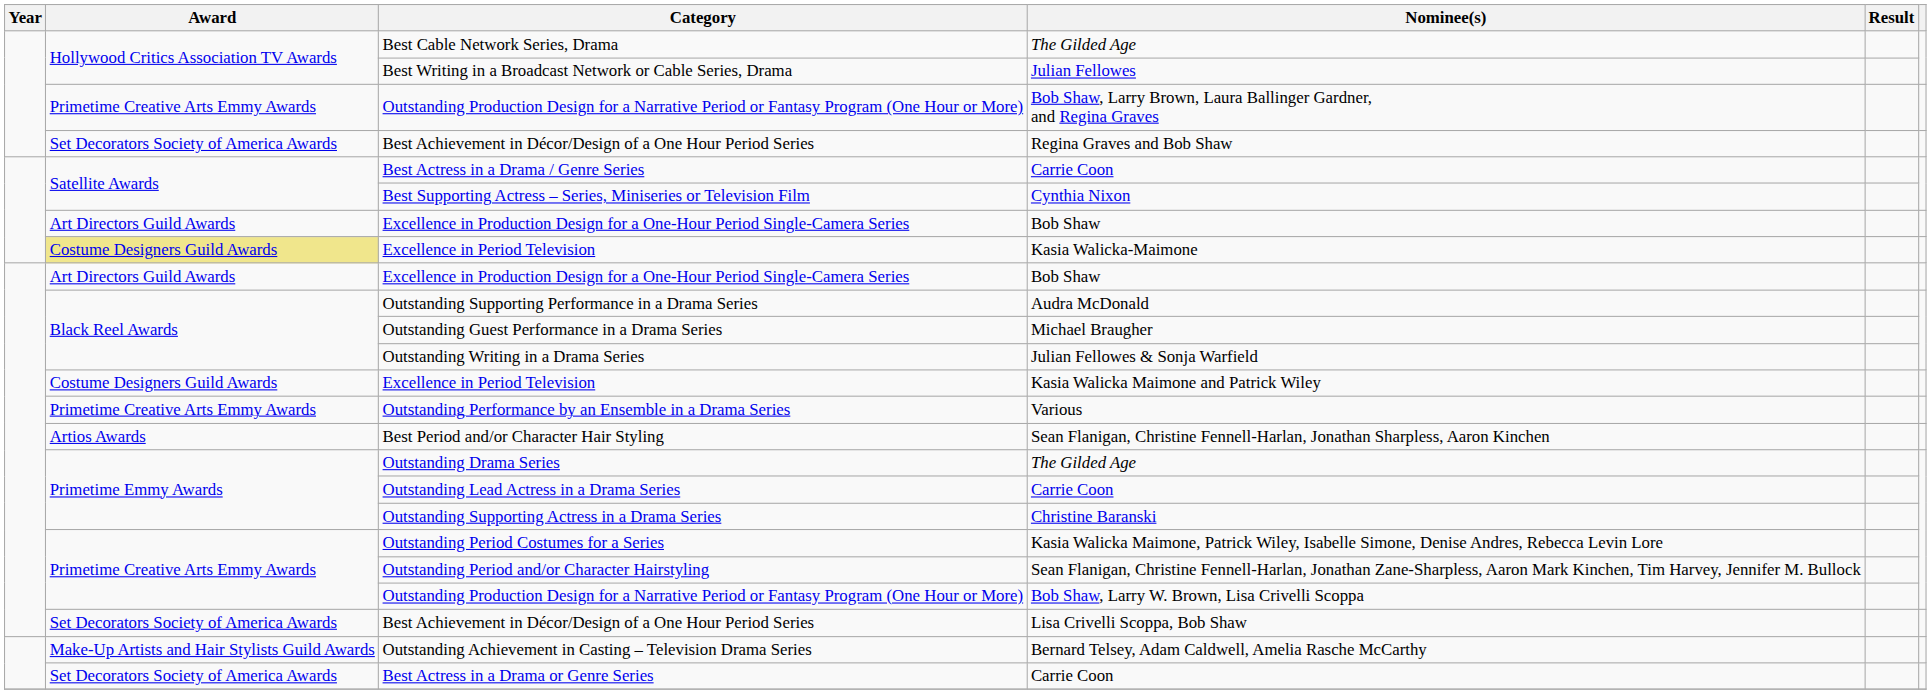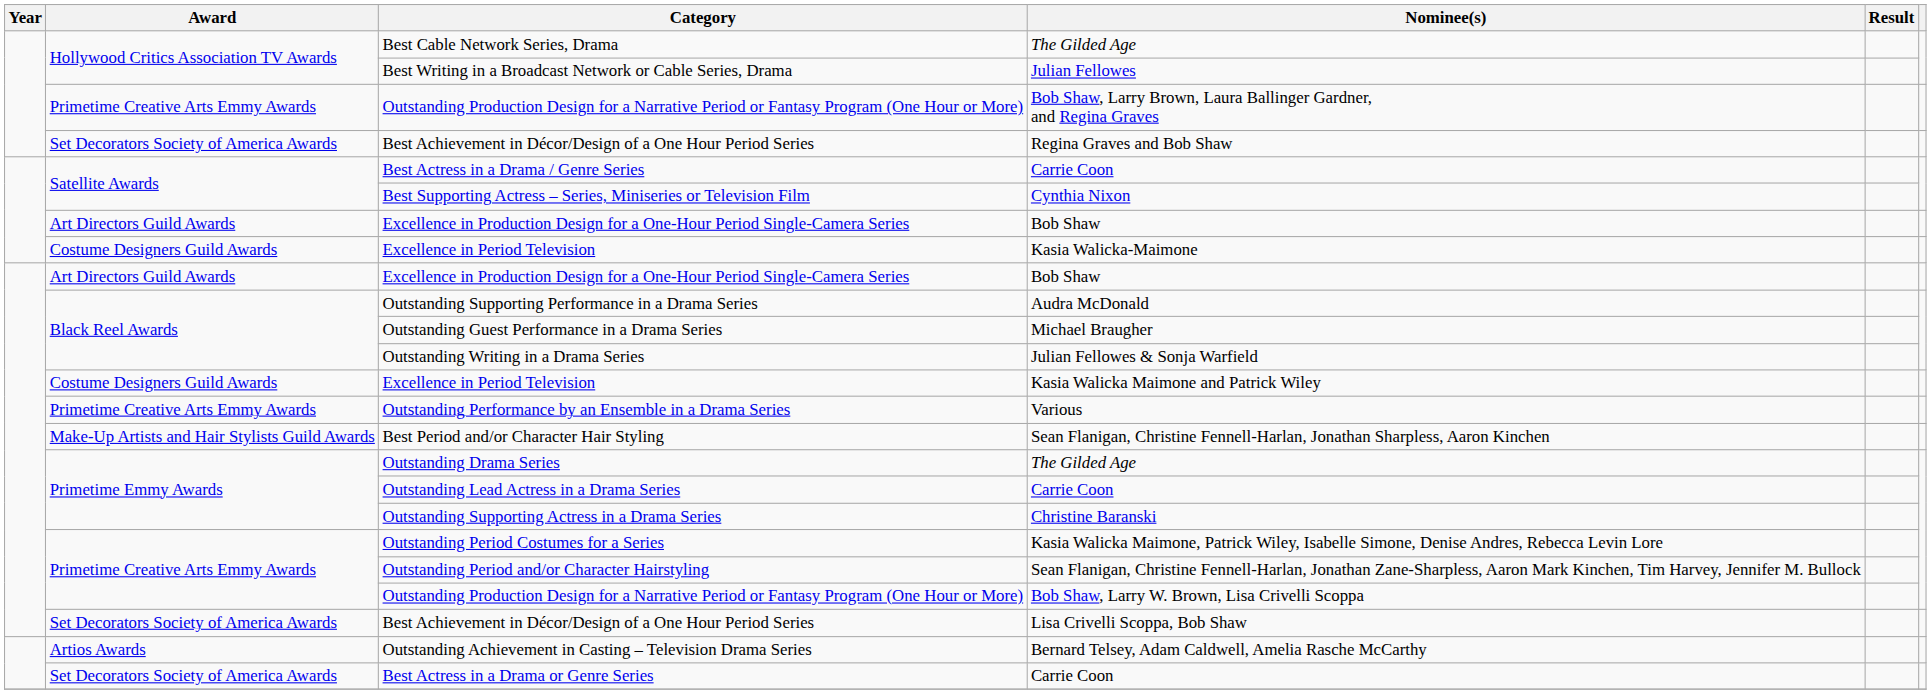Excellence in Period Television / Kasia Walicka-Maimone | Award: khaki background -> no background
Best Period and/or Character Hair Styling | Award: Artios Awards -> Make-Up Artists and Hair Stylists Guild Awards
Outstanding Achievement in Casting – Television Drama Series | Award: Make-Up Artists and Hair Stylists Guild Awards -> Artios Awards
